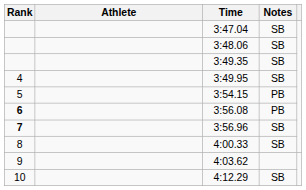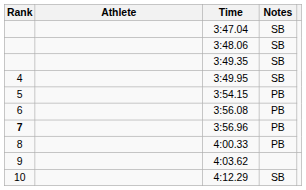3:56.08 | Rank: bold -> normal
3:56.96 | Notes: SB -> PB
4:00.33 | Notes: SB -> PB
